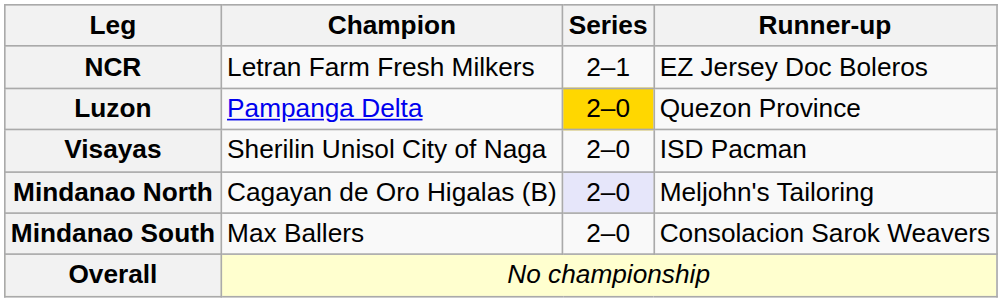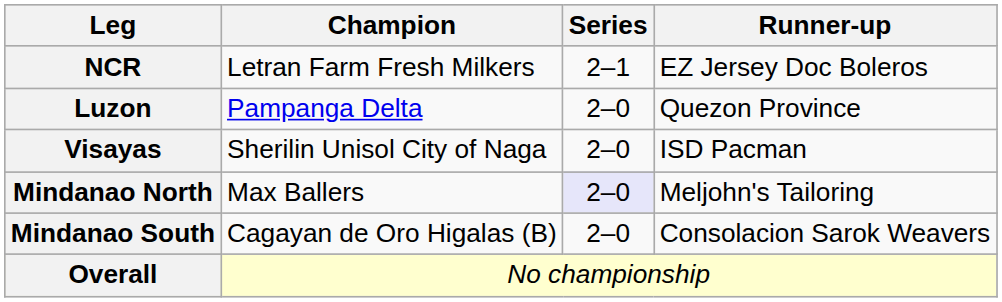Luzon | Series: gold background -> no background
Mindanao North | Champion: Cagayan de Oro Higalas (B) -> Max Ballers
Mindanao South | Champion: Max Ballers -> Cagayan de Oro Higalas (B)
